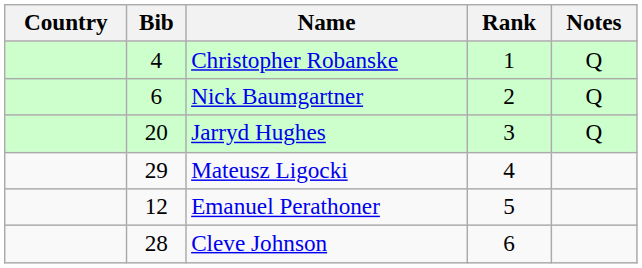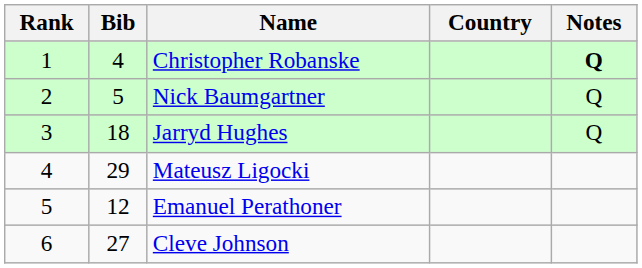columns swapped: Rank <-> Country
Christopher Robanske | Notes: normal -> bold
Nick Baumgartner | Bib: 6 -> 5
Jarryd Hughes | Bib: 20 -> 18
Cleve Johnson | Bib: 28 -> 27
